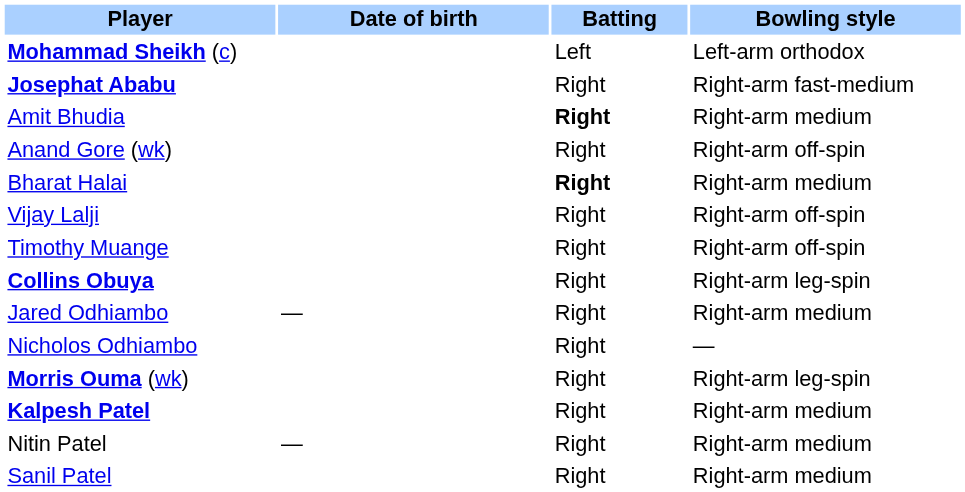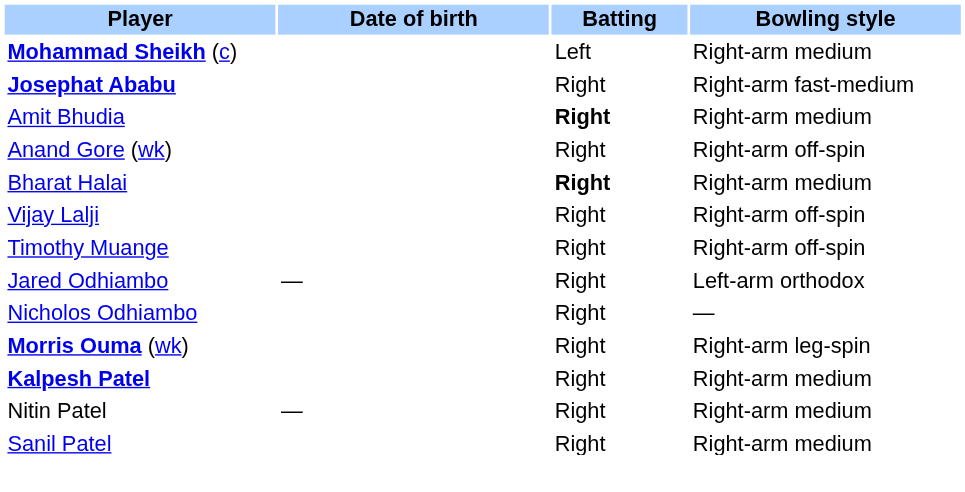Mohammad Sheikh (c) | Bowling style: Left-arm orthodox -> Right-arm medium
- row: Collins Obuya | Right | Right-arm leg-spin
Jared Odhiambo | Bowling style: Right-arm medium -> Left-arm orthodox
